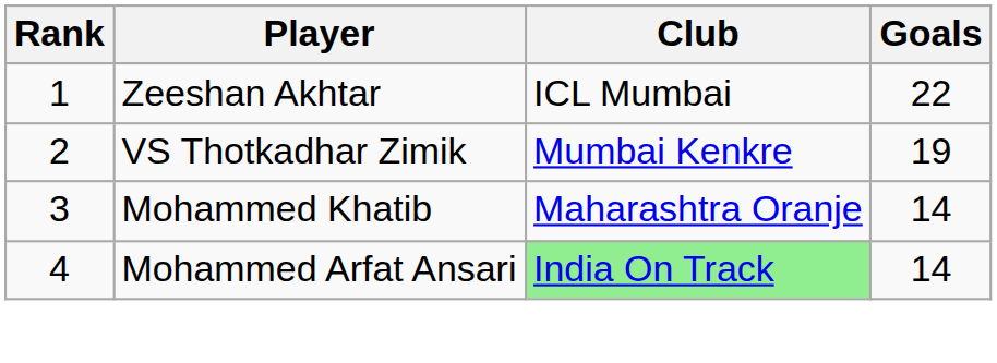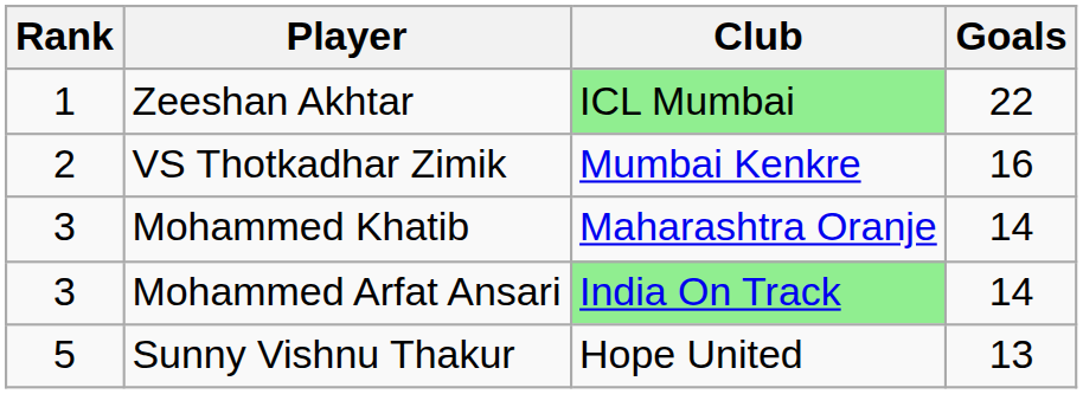Zeeshan Akhtar | Club: no background -> lightgreen background
VS Thotkadhar Zimik | Goals: 19 -> 16
Mohammed Arfat Ansari | Rank: 4 -> 3
+ row: 5 | Sunny Vishnu Thakur | Hope United | 13
